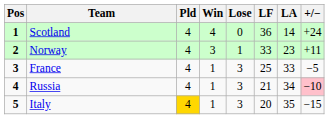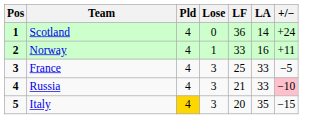- column: Win | 4 | 3 | 1 | 1 | 1
Norway | LA: 23 -> 16
Russia | LA: 34 -> 33
